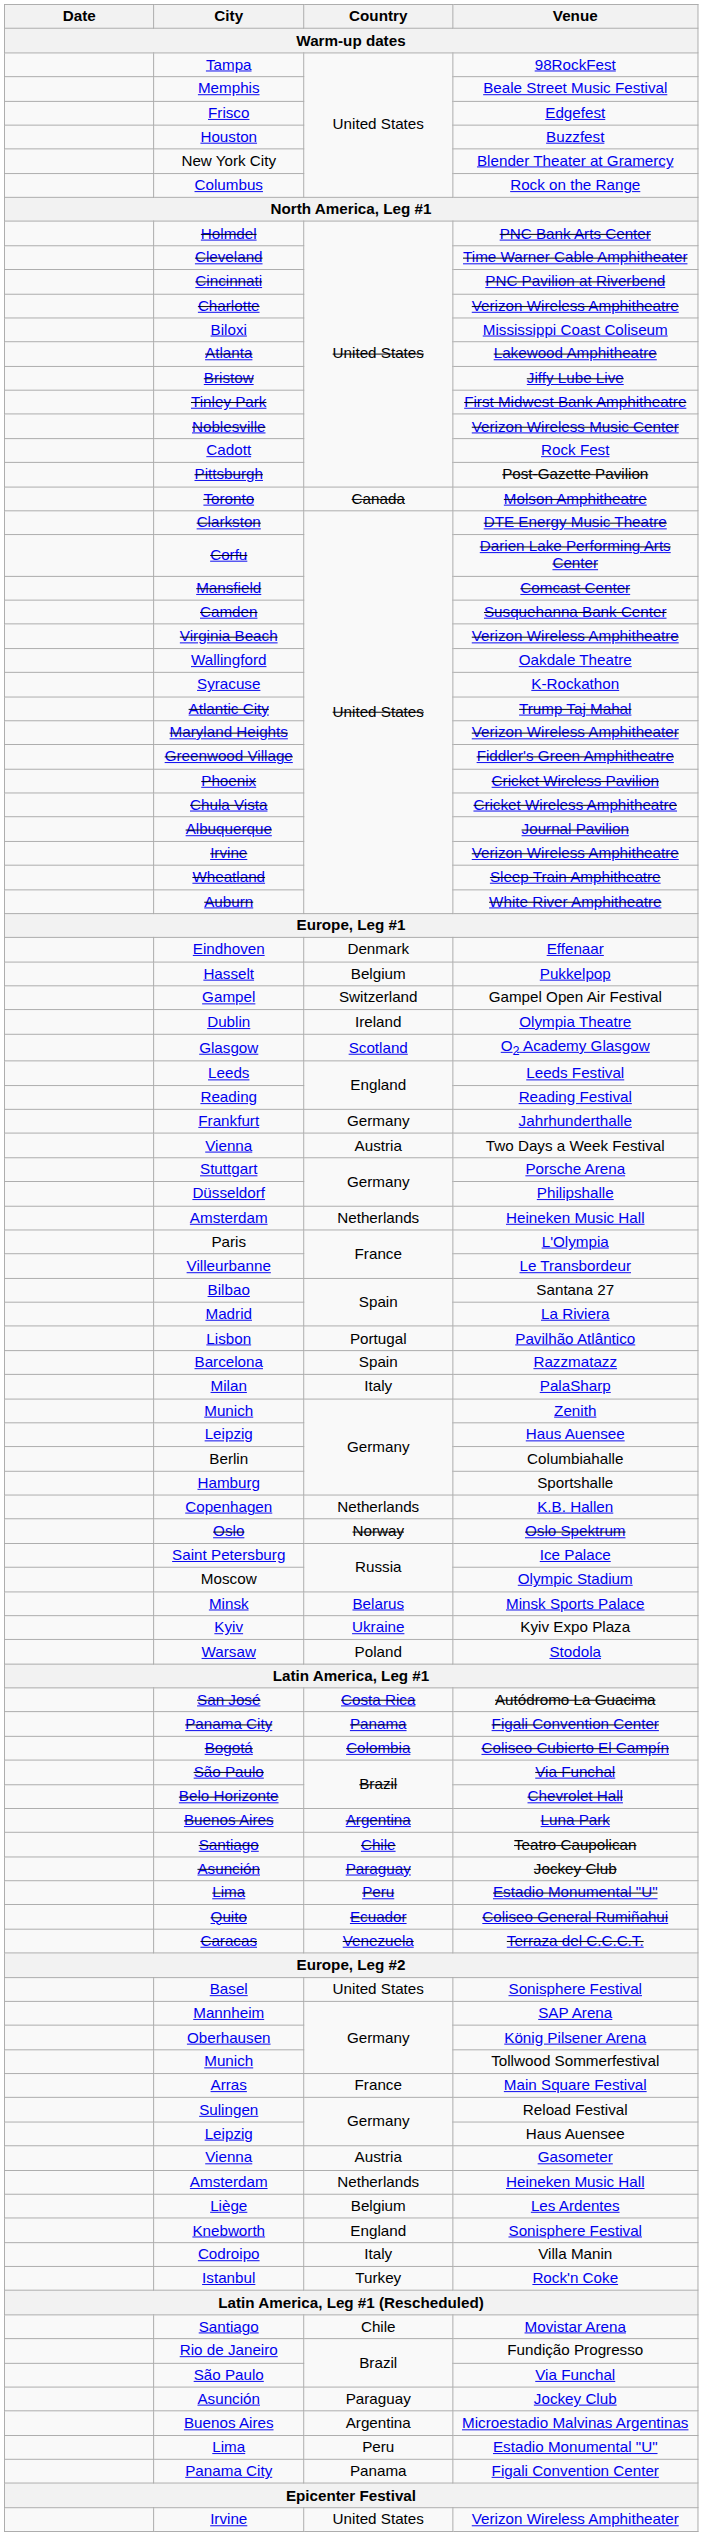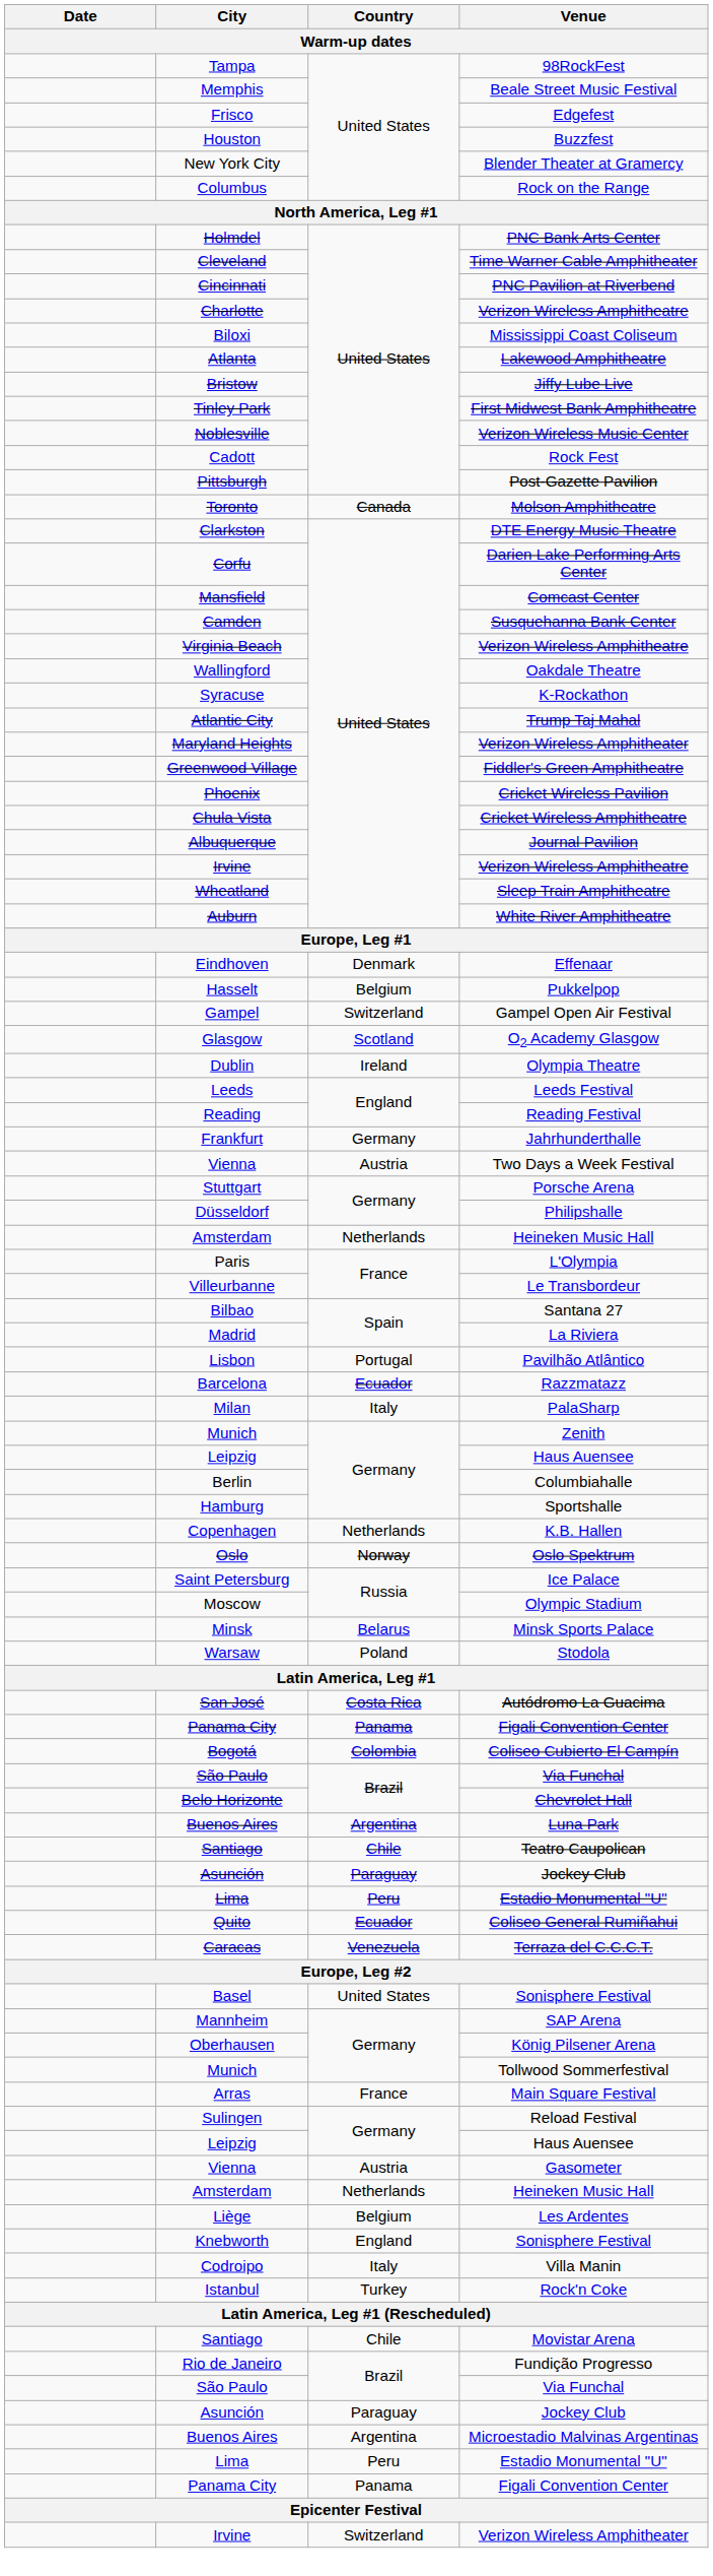rows swapped: Olympia Theatre <-> O2 Academy Glasgow
Razzmatazz | Country: Spain -> Ecuador
- row: Kyiv | Ukraine | Kyiv Expo Plaza
Irvine / Verizon Wireless Amphitheater | Country: United States -> Switzerland
